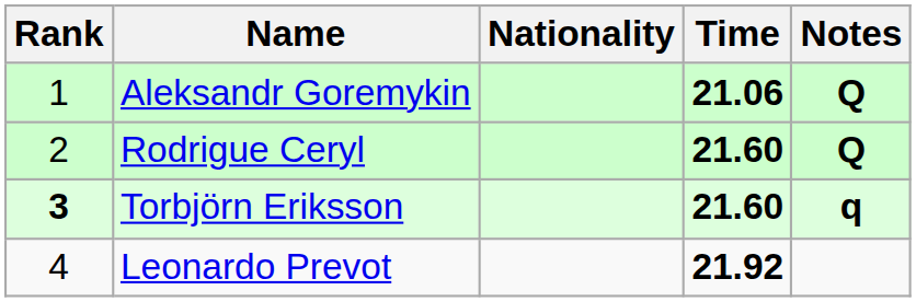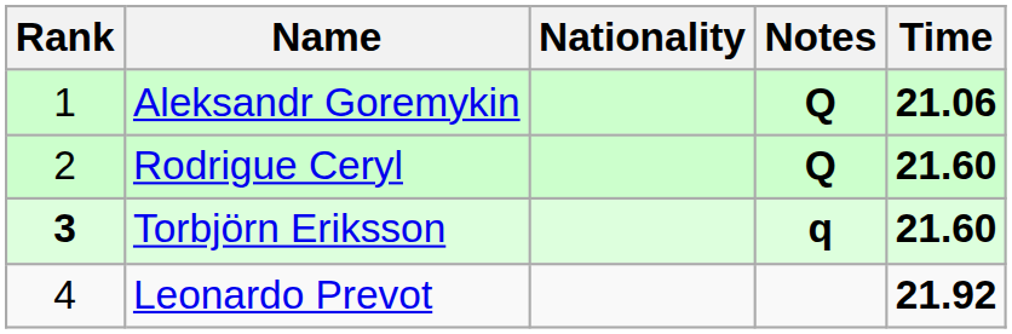columns swapped: Time <-> Notes
